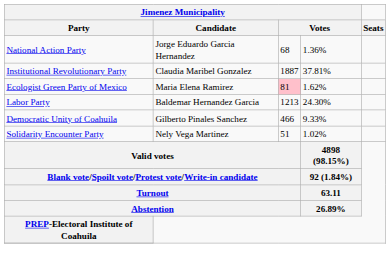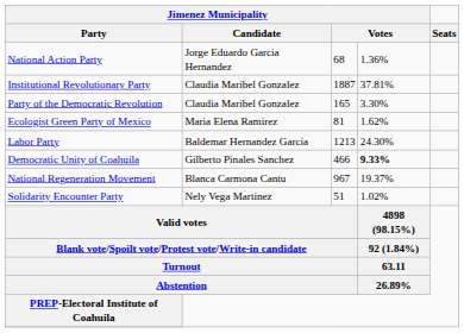+ row: Party of the Democratic Revolution | Claudia Maribel Gonzalez | 165 | 3.30%
Ecologist Green Party of Mexico | column 3: pink background -> no background
Democratic Unity of Coahuila | column 4: normal -> bold
+ row: National Regeneration Movement | Blanca Carmona Cantu | 967 | 19.37%
